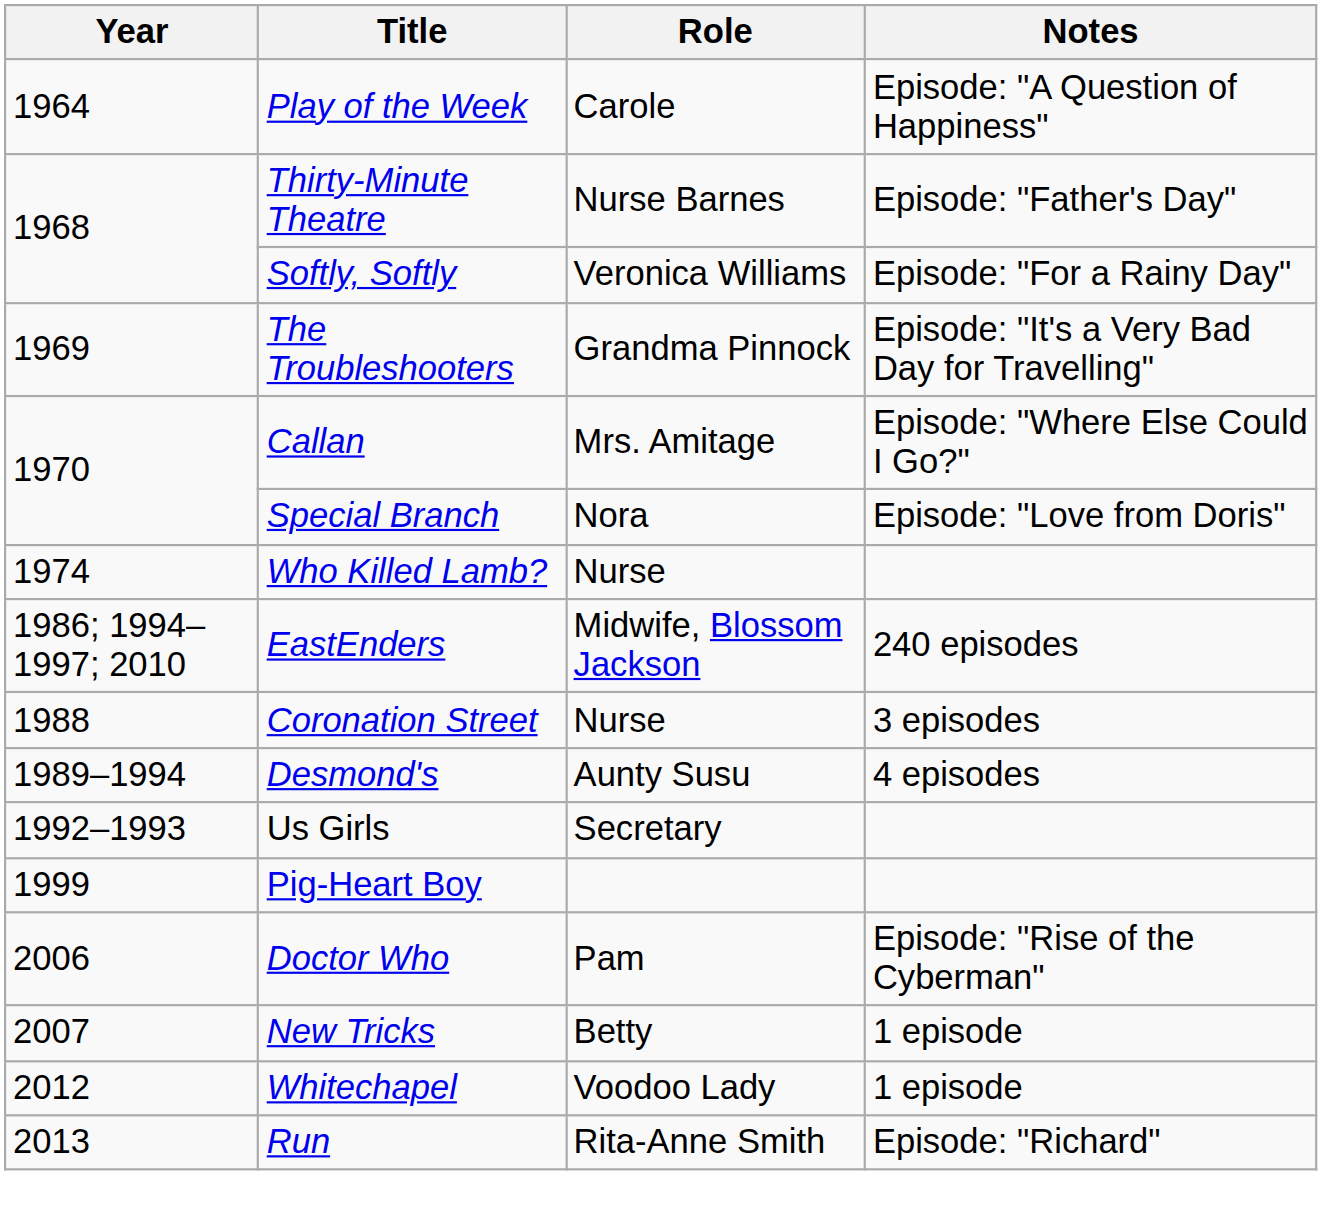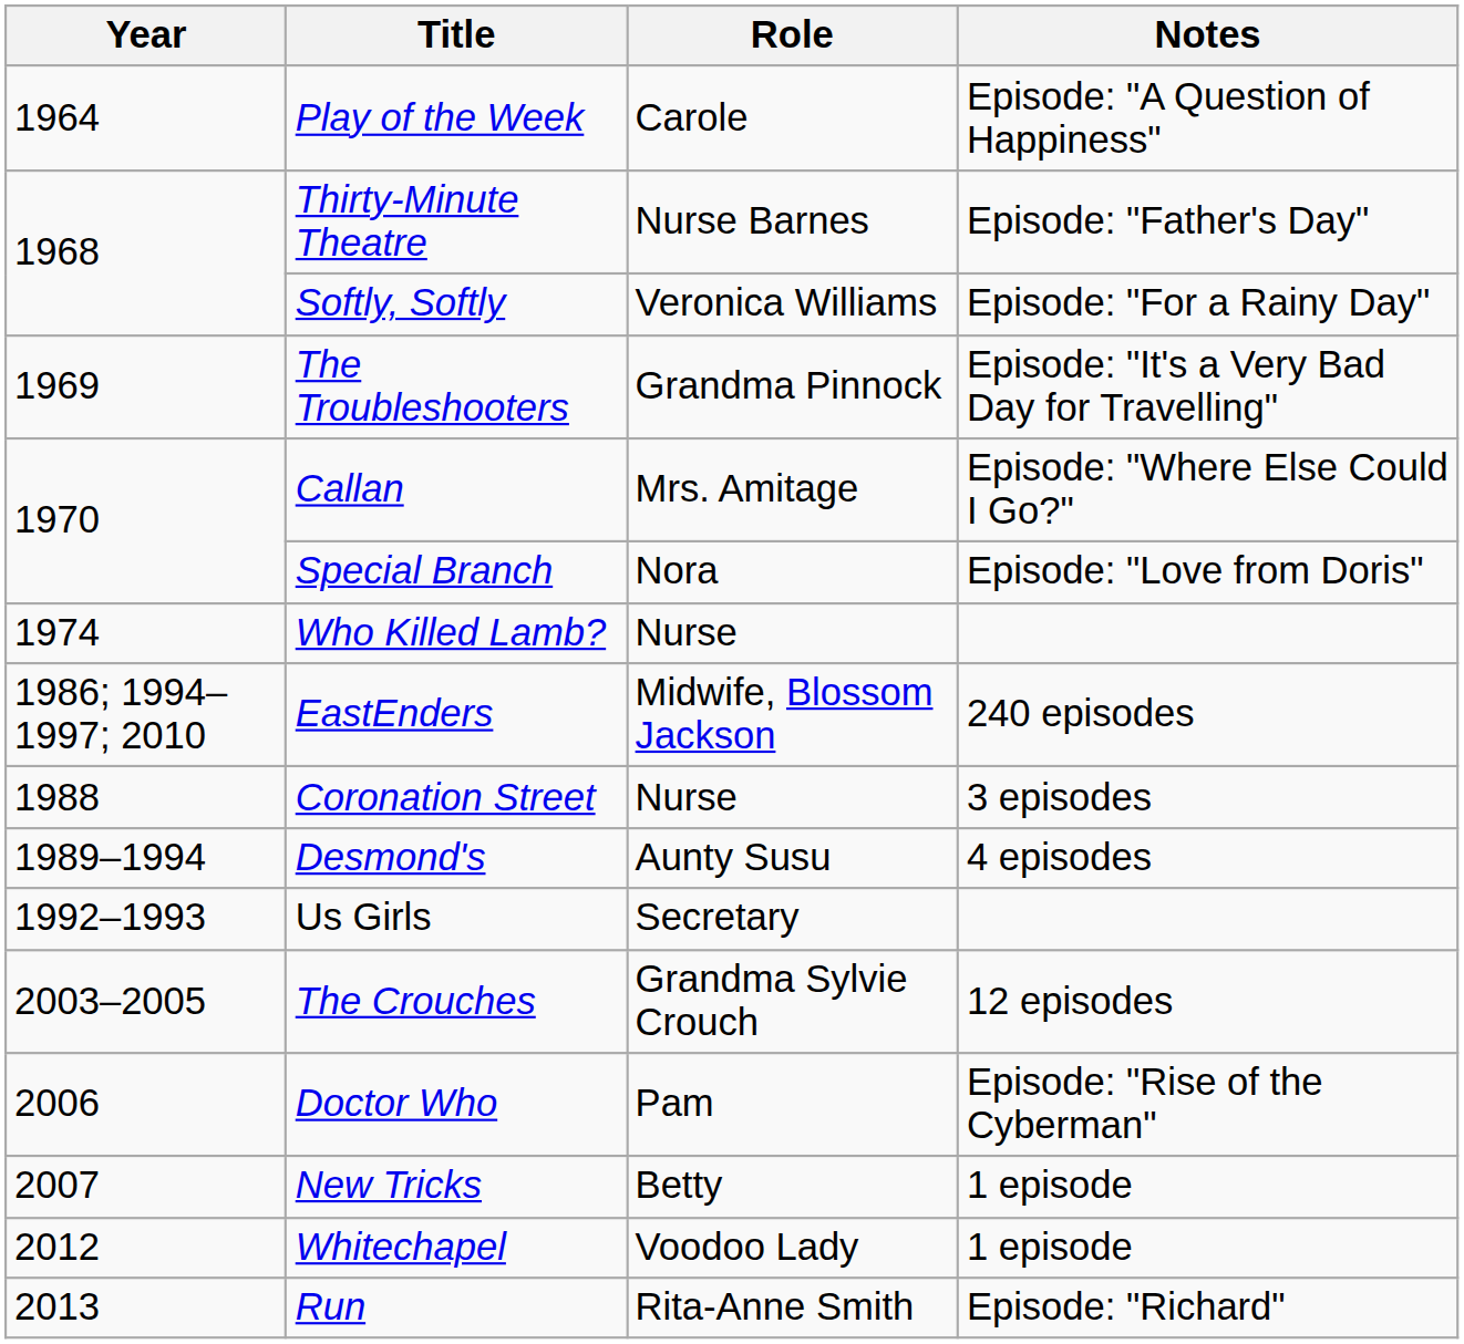- row: 1999 | Pig-Heart Boy
+ row: 2003–2005 | The Crouches | Grandma Sylvie Crouch | 12 episodes
